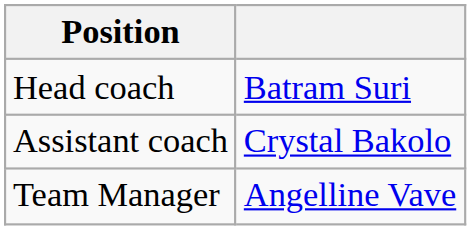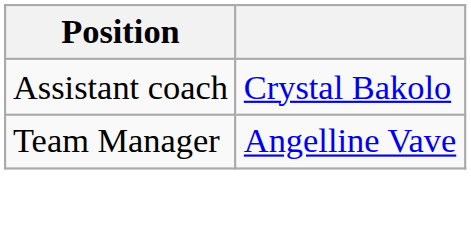- row: Head coach | Batram Suri
